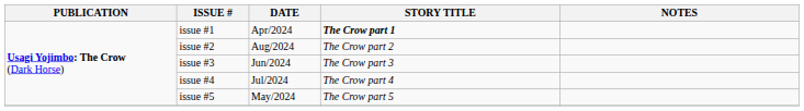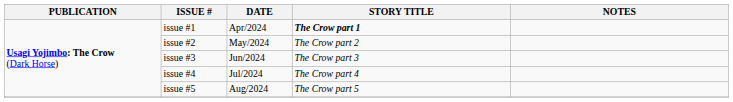issue #2 | DATE: Aug/2024 -> May/2024
issue #5 | DATE: May/2024 -> Aug/2024
